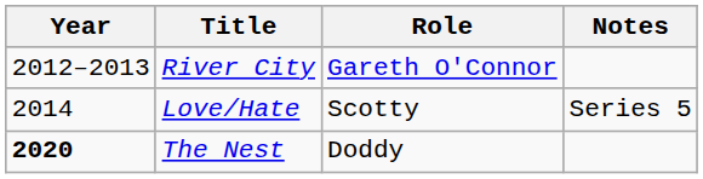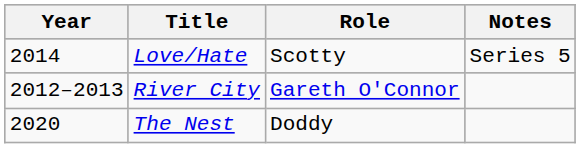rows swapped: River City <-> Love/Hate
The Nest | Year: bold -> normal
